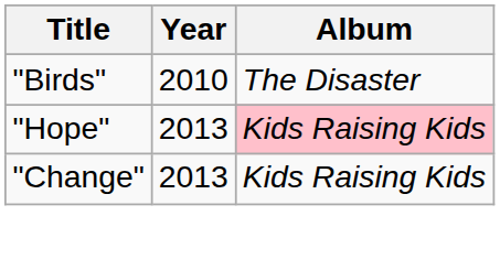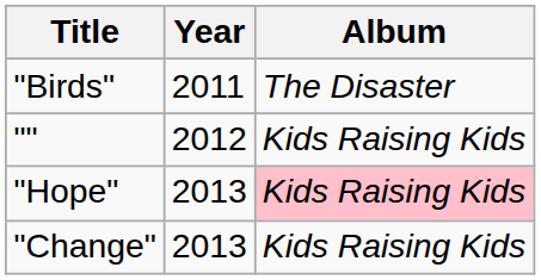"Birds" | Year: 2010 -> 2011
+ row: "" | 2012 | Kids Raising Kids
